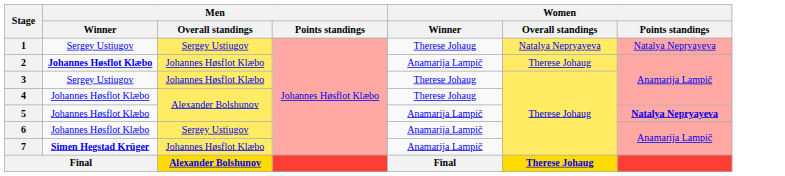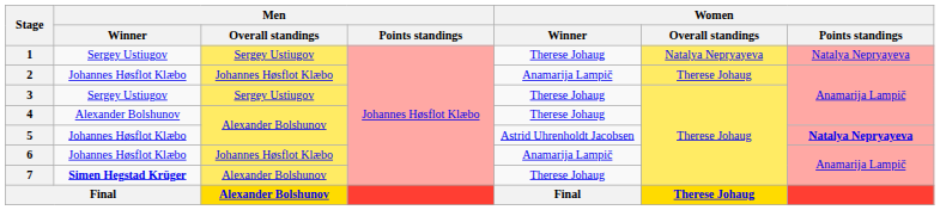2 | Men / Winner: bold -> normal
3 | Men / Overall standings: Johannes Høsflot Klæbo -> Sergey Ustiugov
4 | Men / Winner: Johannes Høsflot Klæbo -> Alexander Bolshunov
5 | Women / Winner: Anamarija Lampič -> Astrid Uhrenholdt Jacobsen
6 | Men / Overall standings: Sergey Ustiugov -> Johannes Høsflot Klæbo
7 | Men / Overall standings: Johannes Høsflot Klæbo -> Alexander Bolshunov
7 | Women / Winner: Anamarija Lampič -> Therese Johaug
